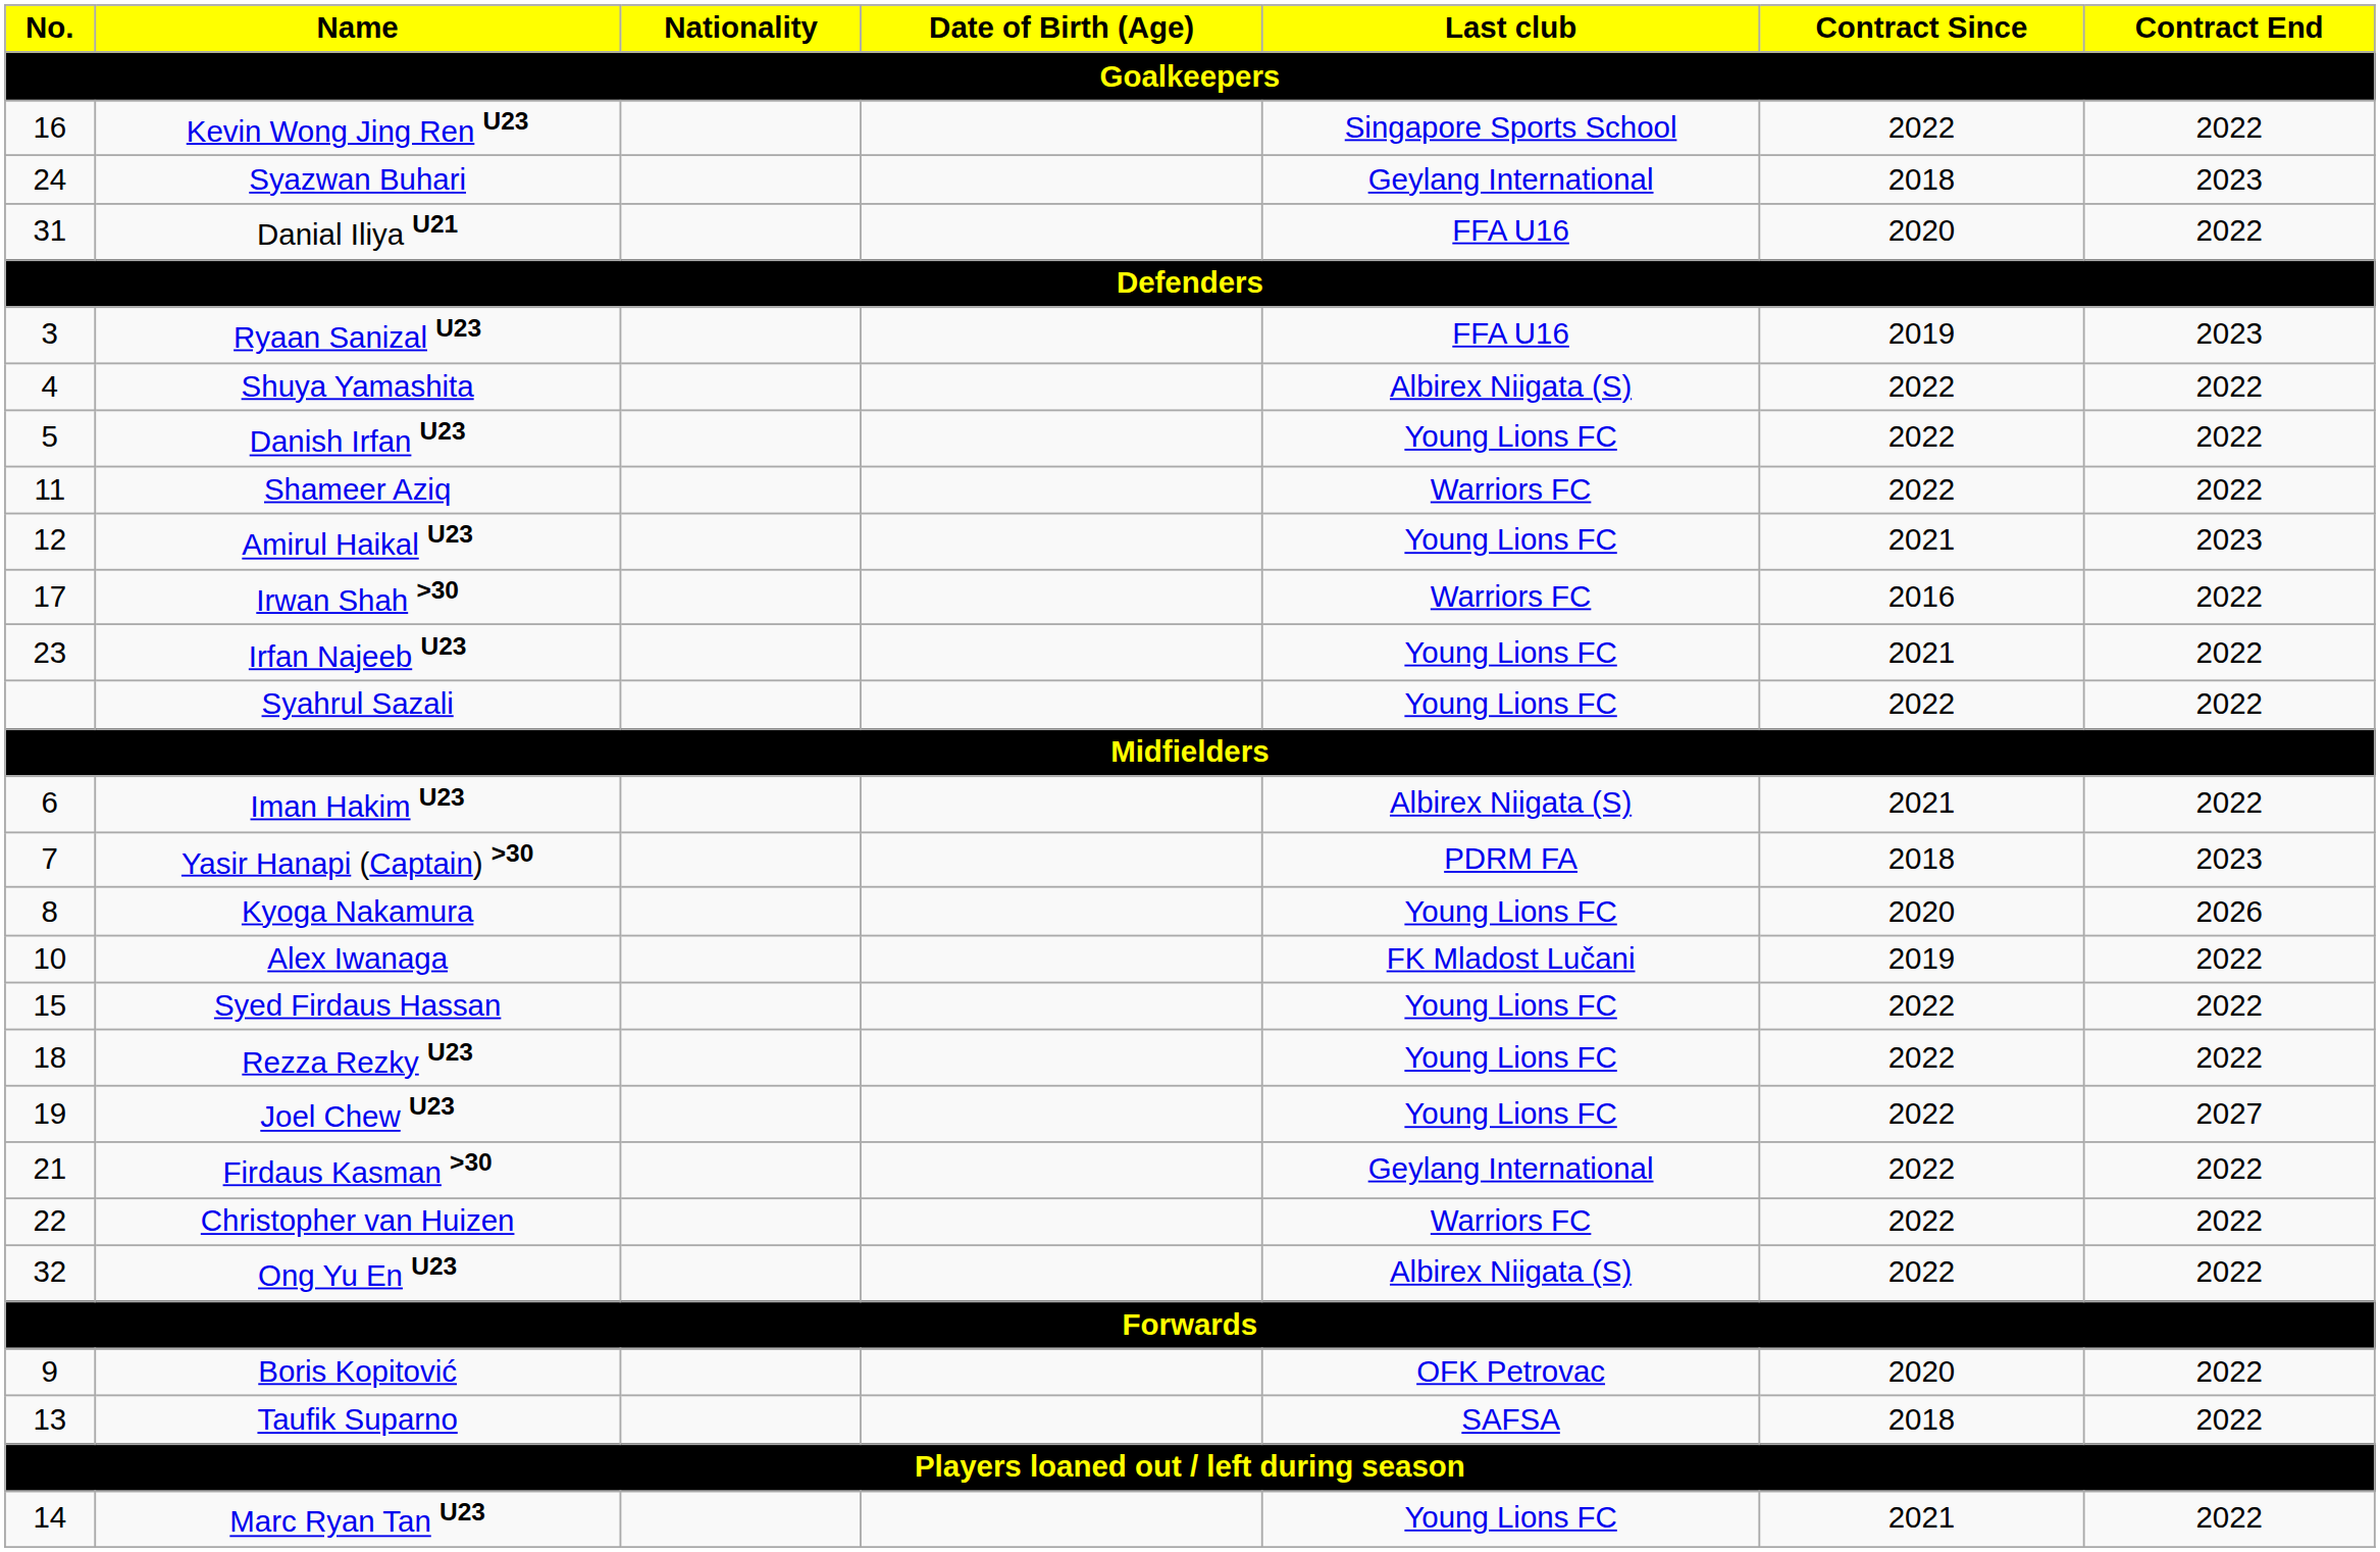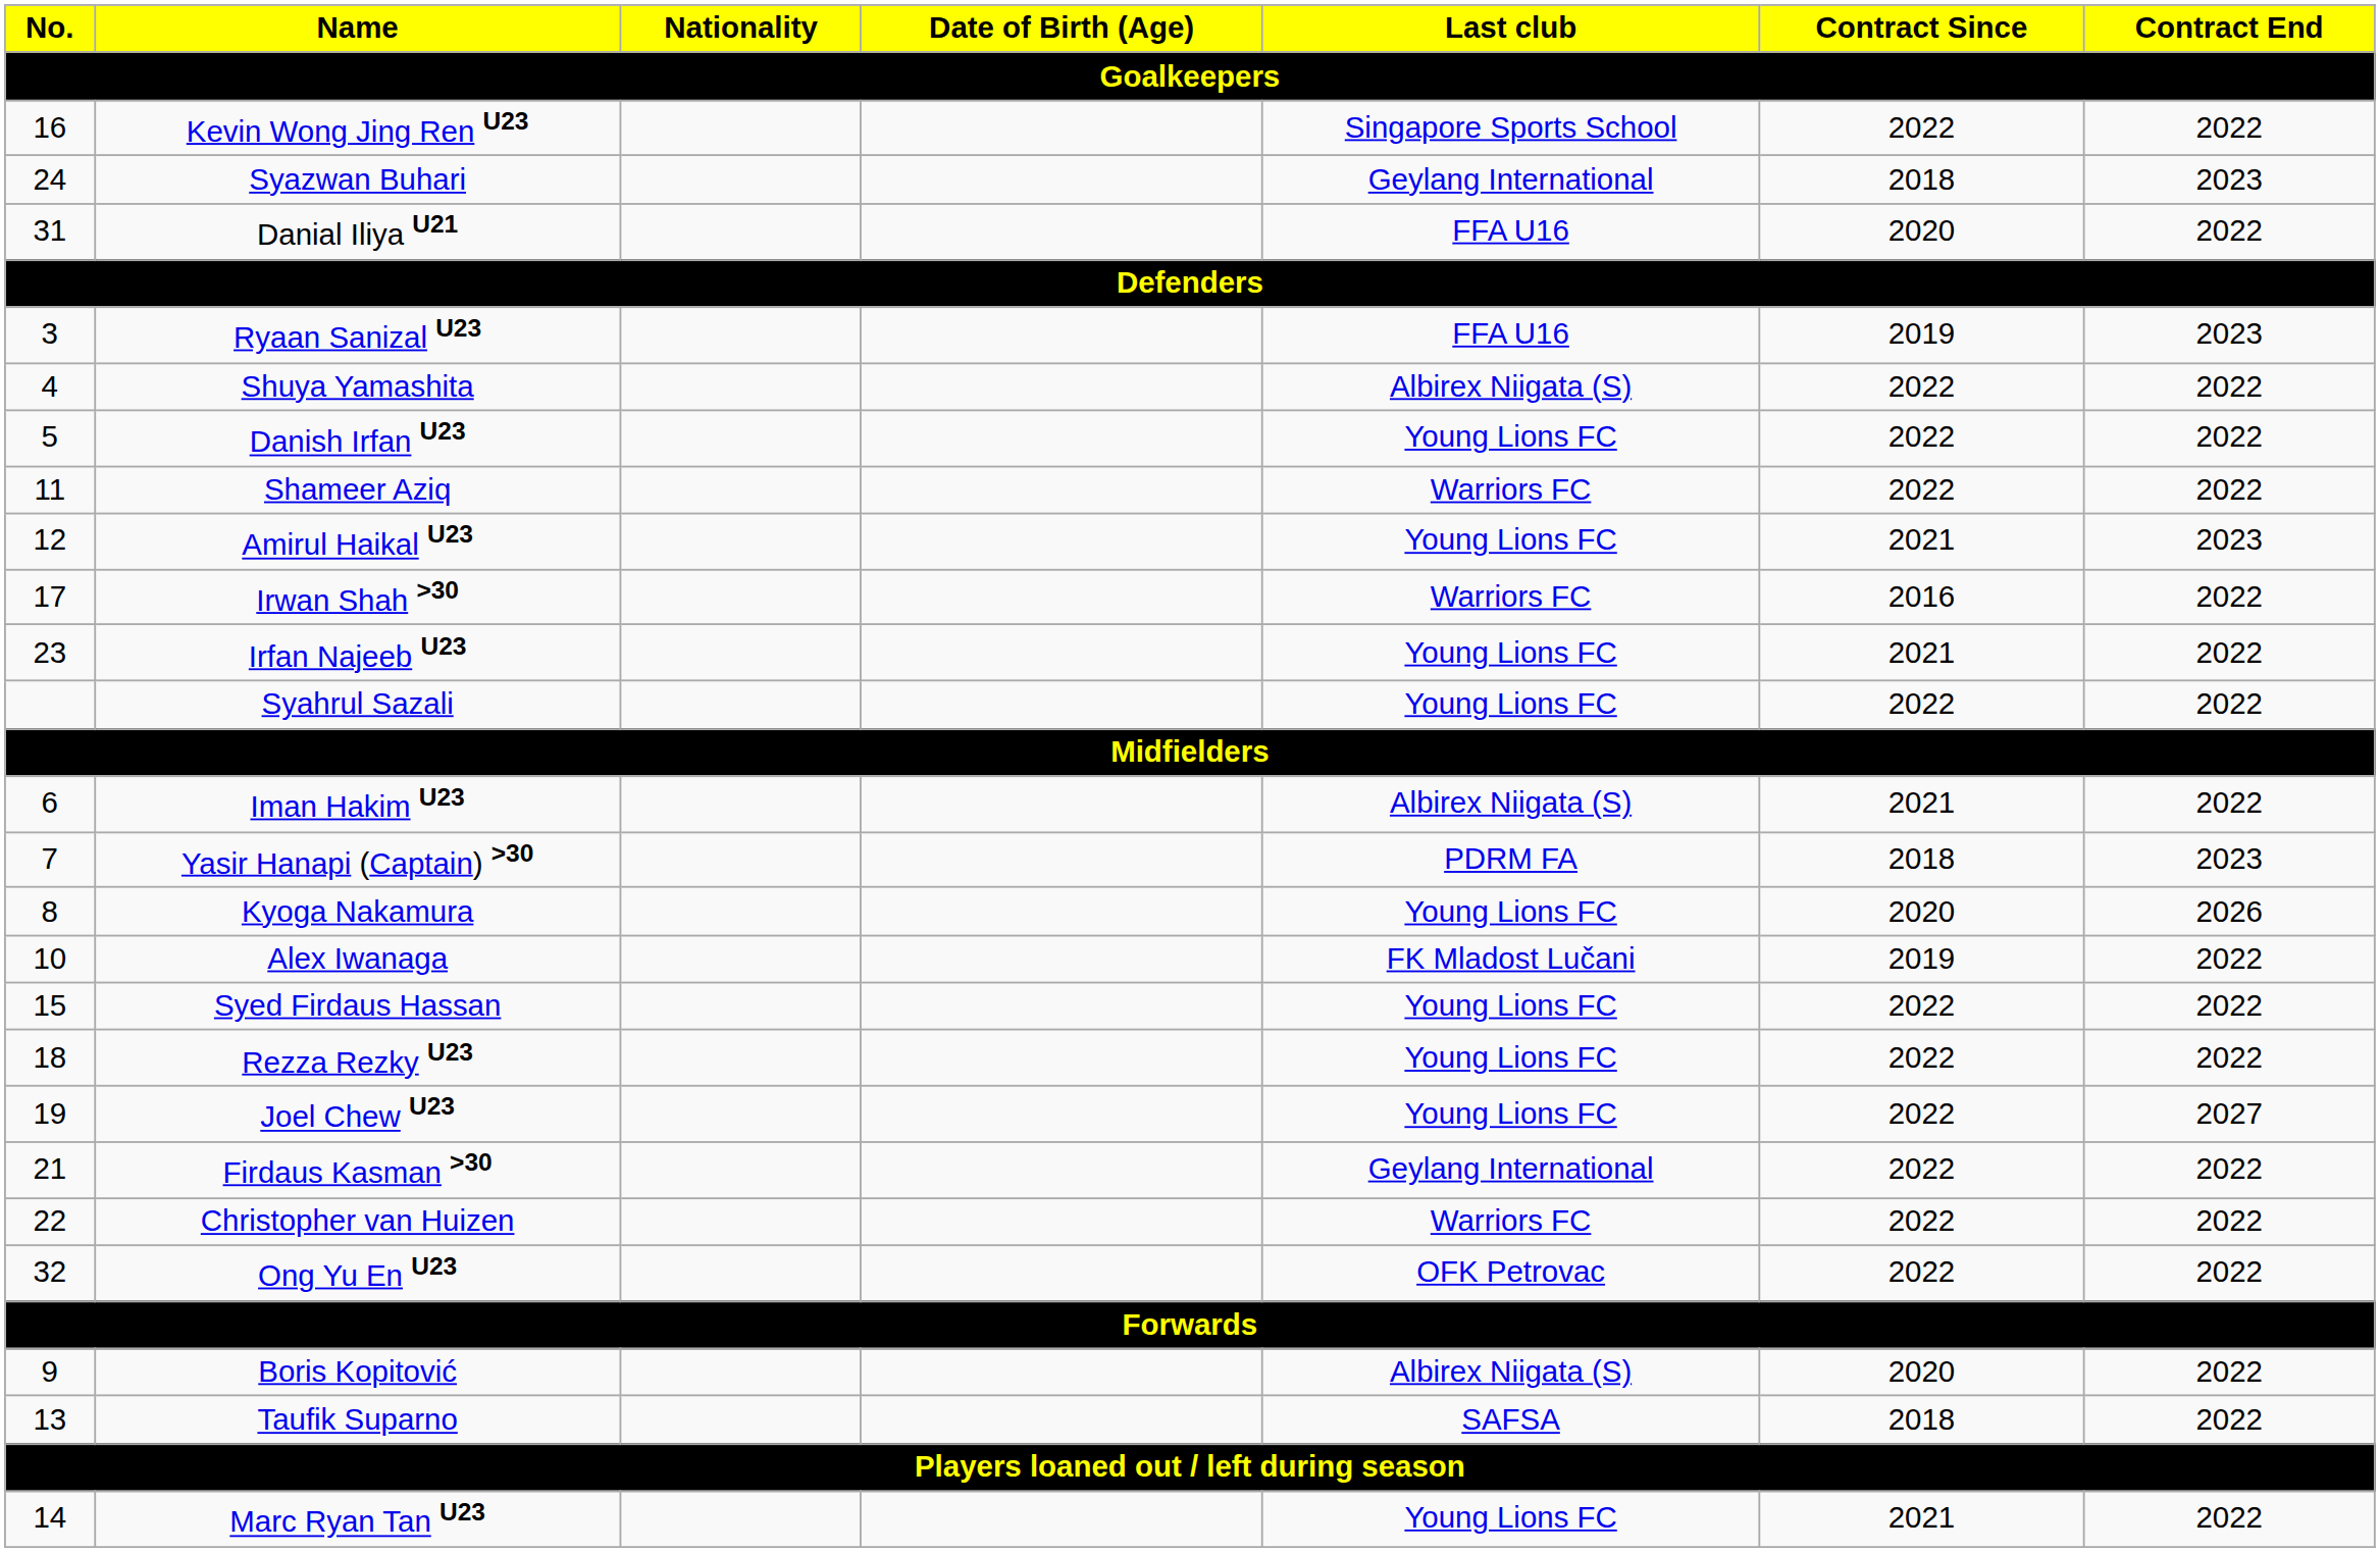Ong Yu En U23 | Last club: Albirex Niigata (S) -> OFK Petrovac
Boris Kopitović | Last club: OFK Petrovac -> Albirex Niigata (S)
